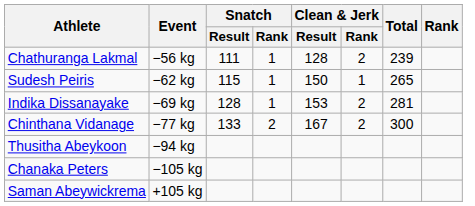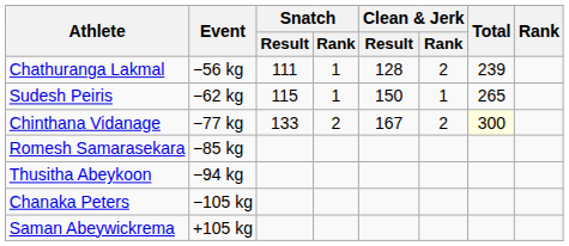- row: Indika Dissanayake | −69 kg | 128 | 1 | 153 | 2 | 281
Chinthana Vidanage | Total: no background -> lightyellow background
+ row: Romesh Samarasekara | −85 kg
